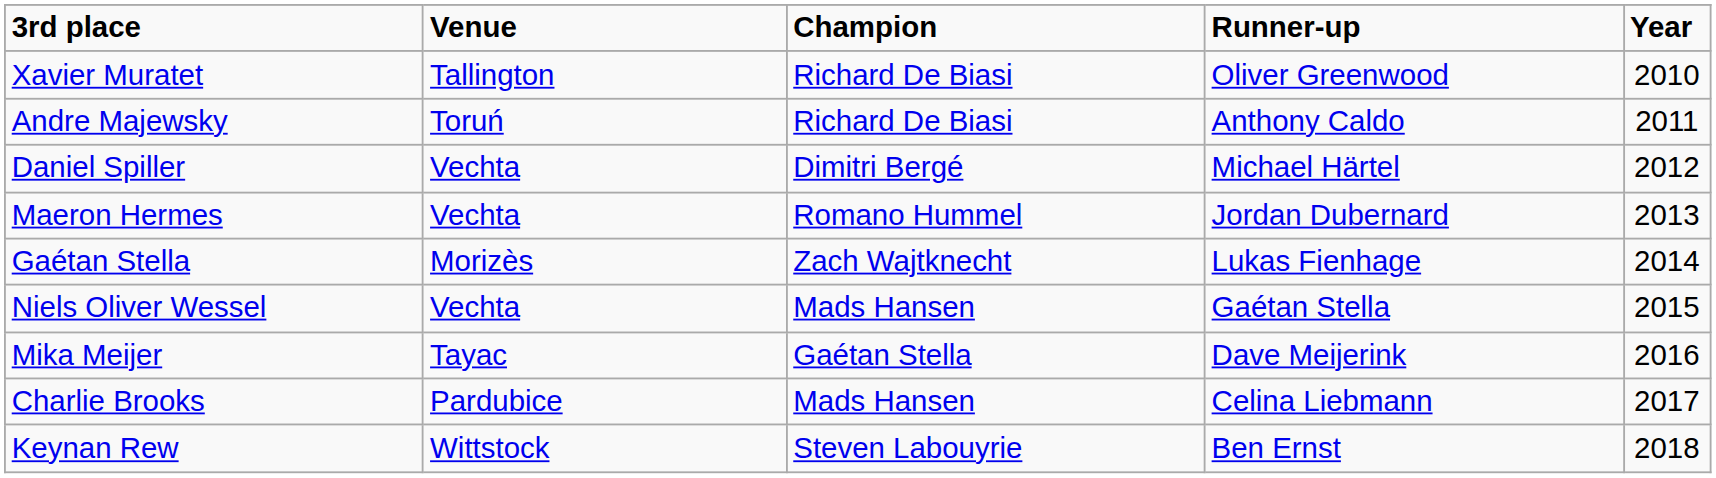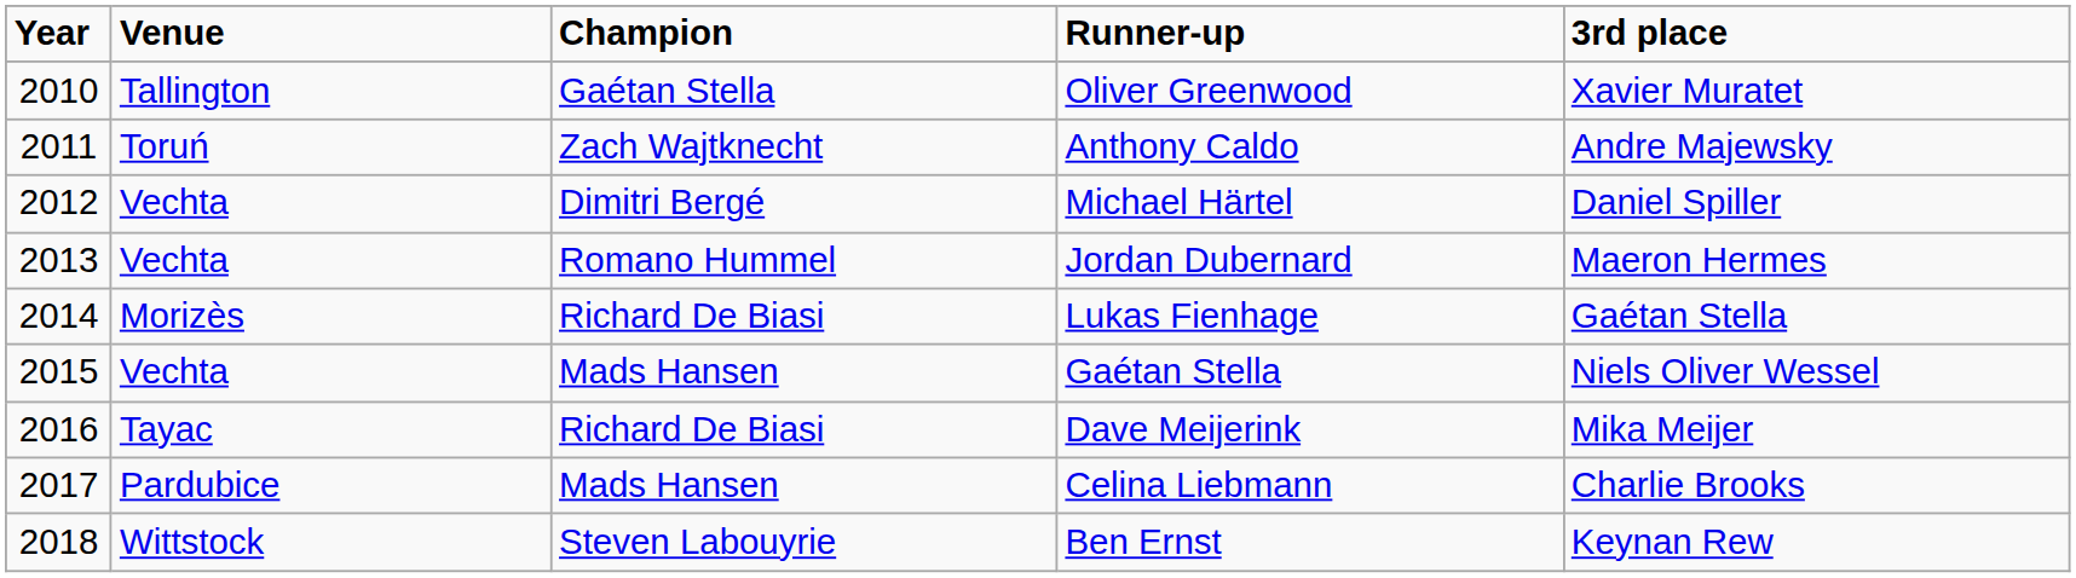columns swapped: Year <-> 3rd place
Oliver Greenwood | Champion: Richard De Biasi -> Gaétan Stella
Anthony Caldo | Champion: Richard De Biasi -> Zach Wajtknecht
Lukas Fienhage | Champion: Zach Wajtknecht -> Richard De Biasi
Dave Meijerink | Champion: Gaétan Stella -> Richard De Biasi
